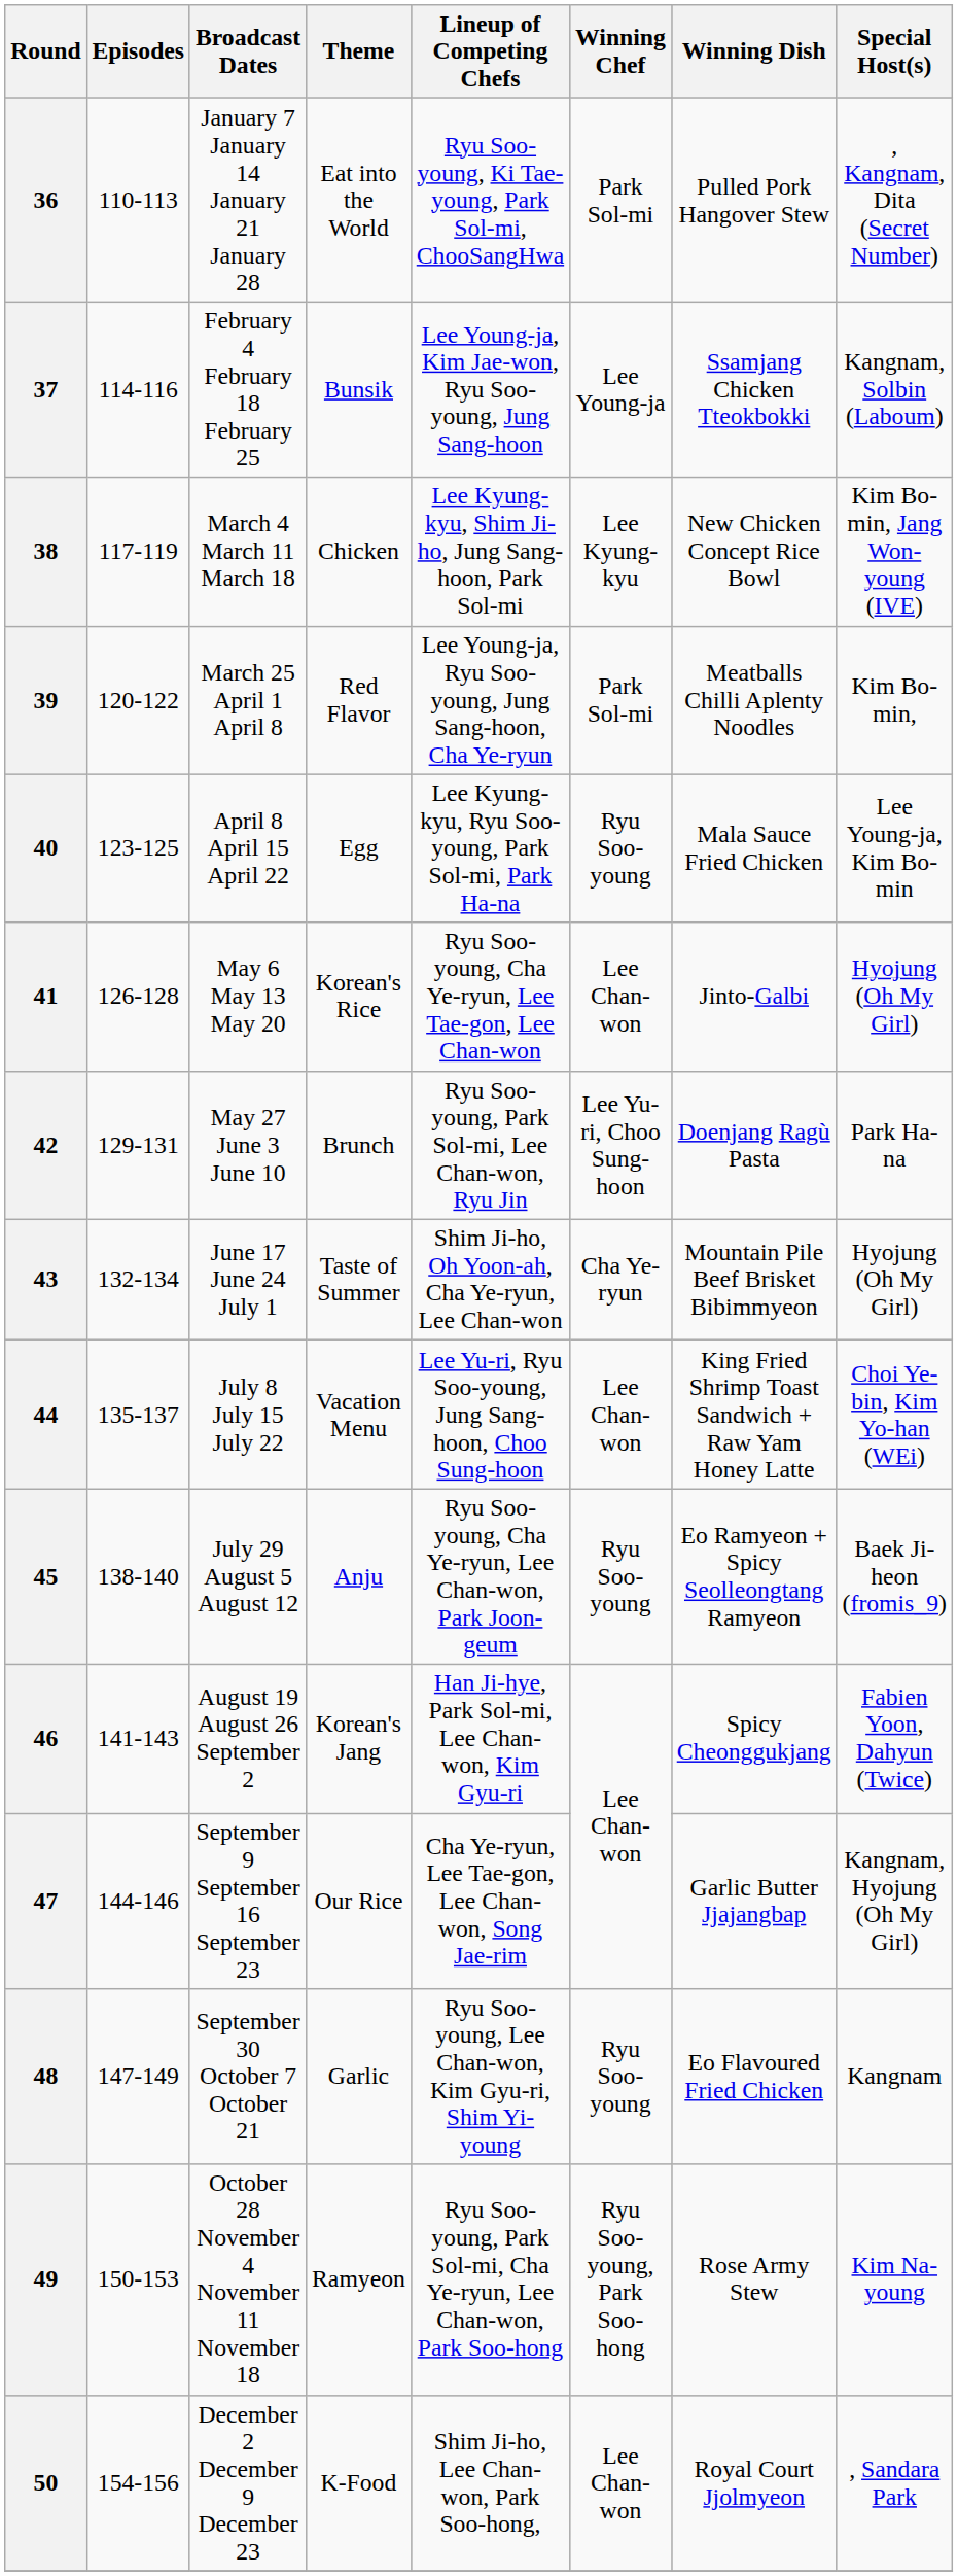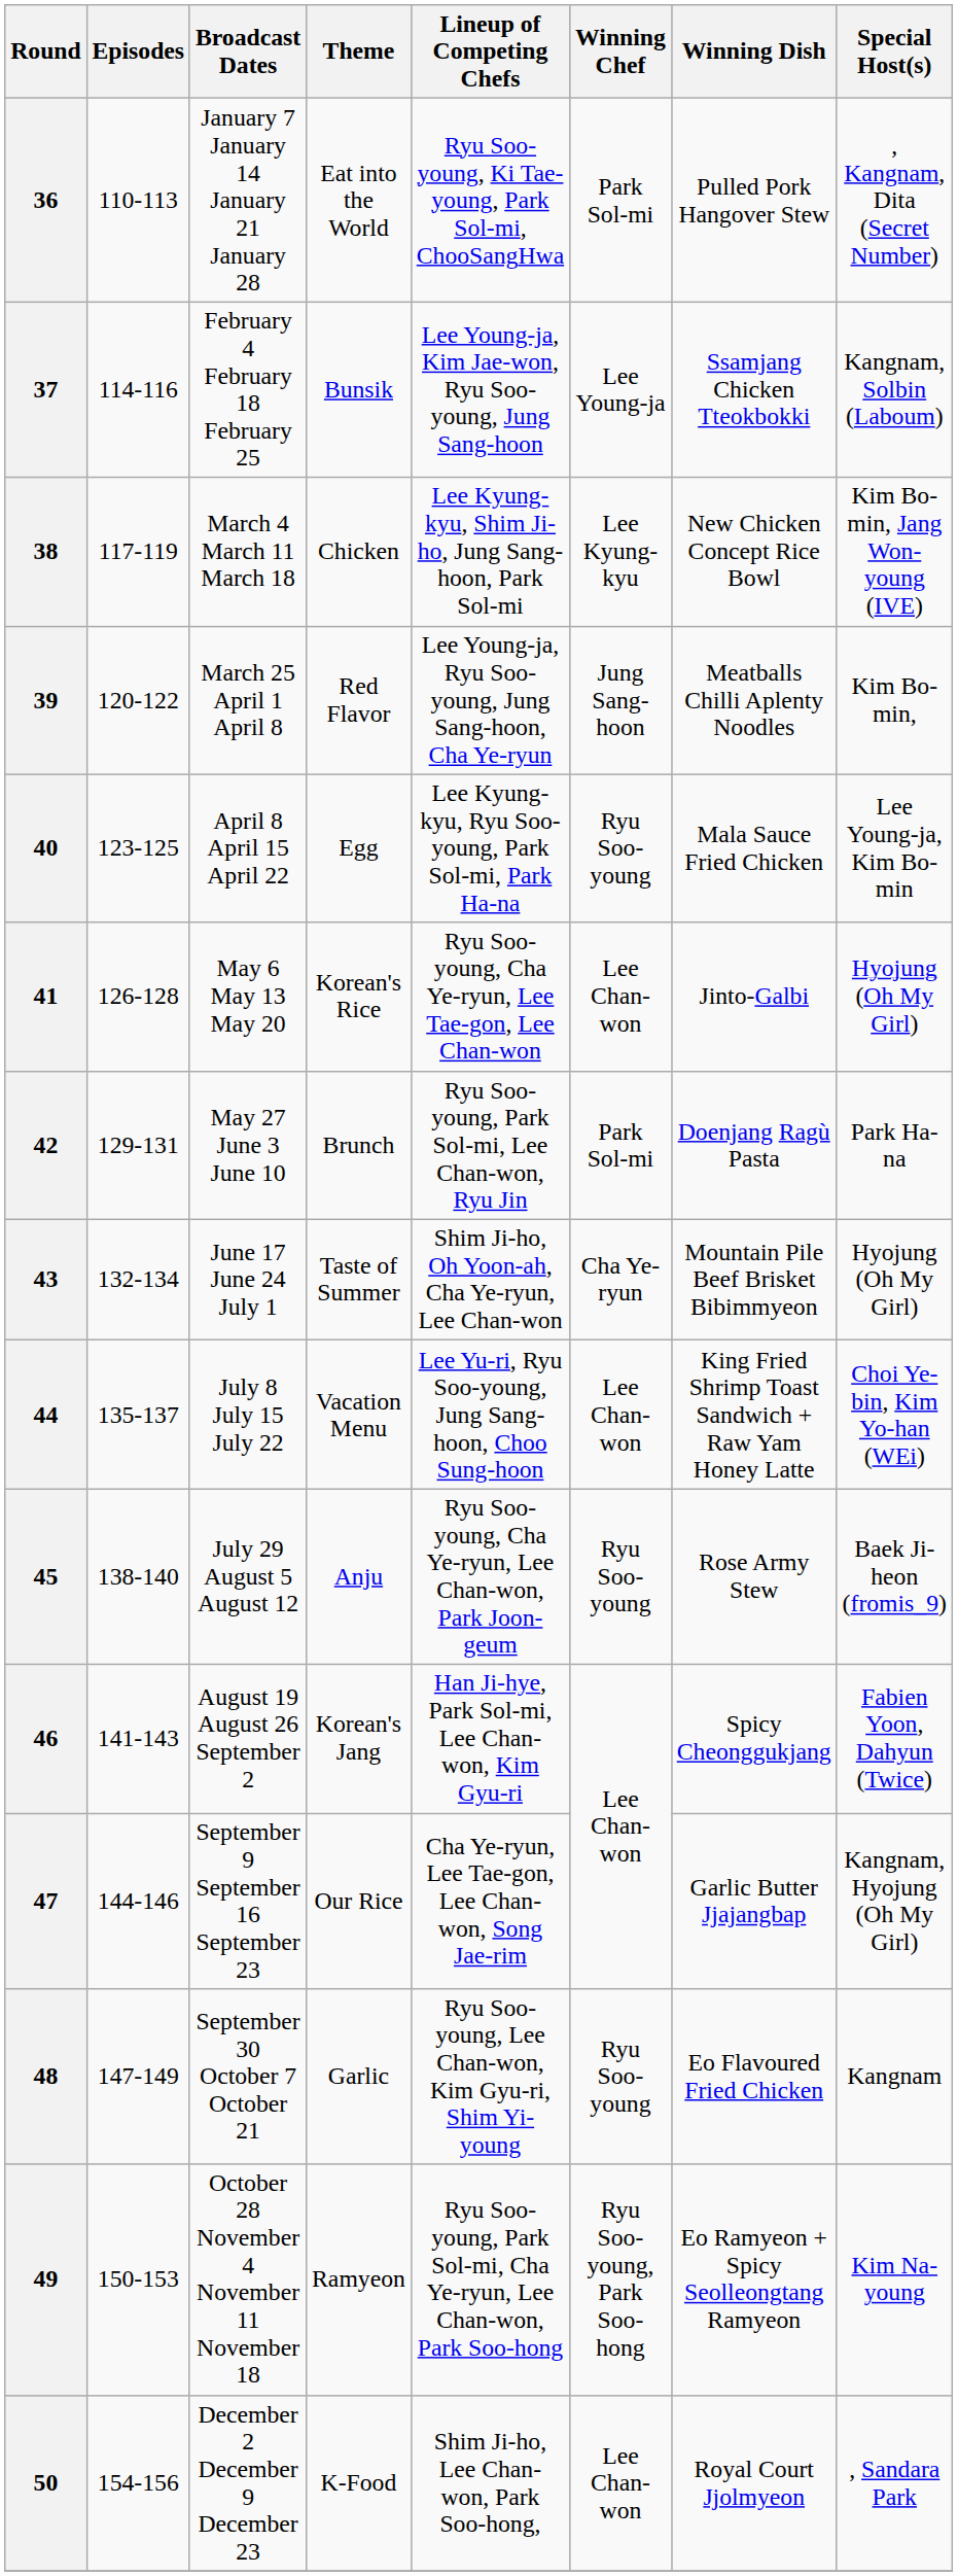39 | Winning Chef: Park Sol-mi -> Jung Sang-hoon
42 | Winning Chef: Lee Yu-ri, Choo Sung-hoon -> Park Sol-mi
45 | Winning Dish: Eo Ramyeon + Spicy Seolleongtang Ramyeon -> Rose Army Stew
49 | Winning Dish: Rose Army Stew -> Eo Ramyeon + Spicy Seolleongtang Ramyeon
